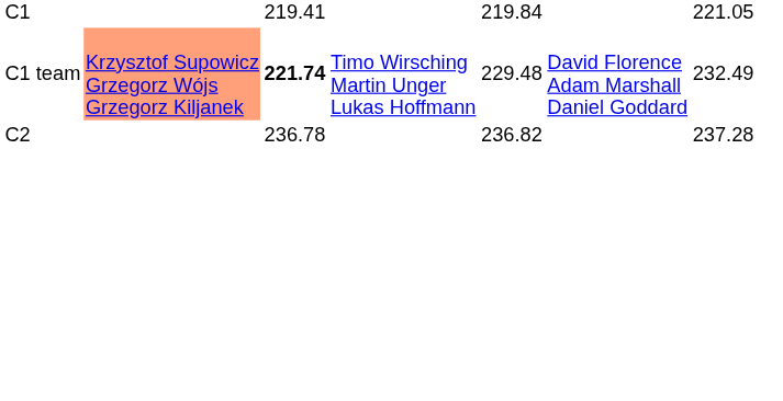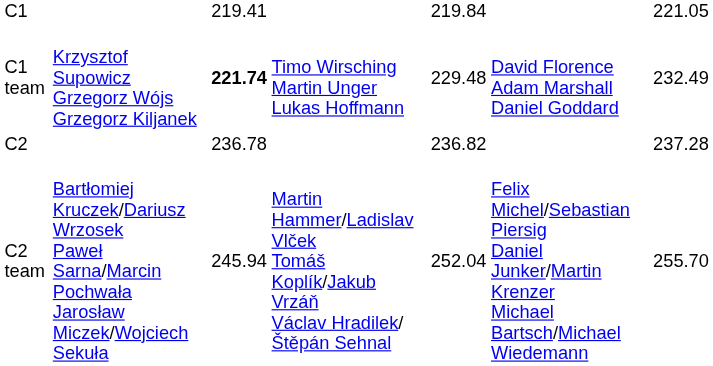C1 team | column 2: lightsalmon background -> no background
+ row: C2 team | Bartłomiej Kruczek/Dariusz Wrzosek Paweł Sarna/Marcin Pochwała Jarosław Miczek/Wojciech Sekuła | 245.94 | Martin Hammer/Ladislav Vlček Tomáš Koplík/Jakub Vrzáň Václav Hradilek/Štěpán Sehnal | 252.04 | Felix Michel/Sebastian Piersig Daniel Junker/Martin Krenzer Michael Bartsch/Michael Wiedemann | 255.70
